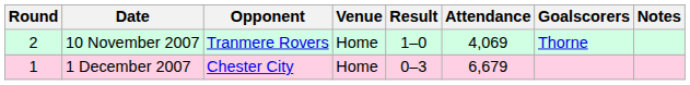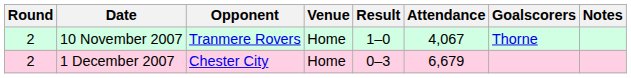10 November 2007 | Attendance: 4,069 -> 4,067
1 December 2007 | Round: 1 -> 2
